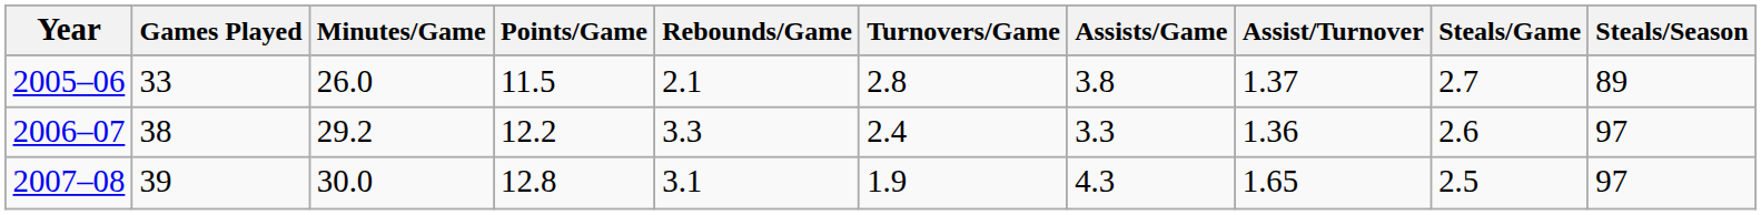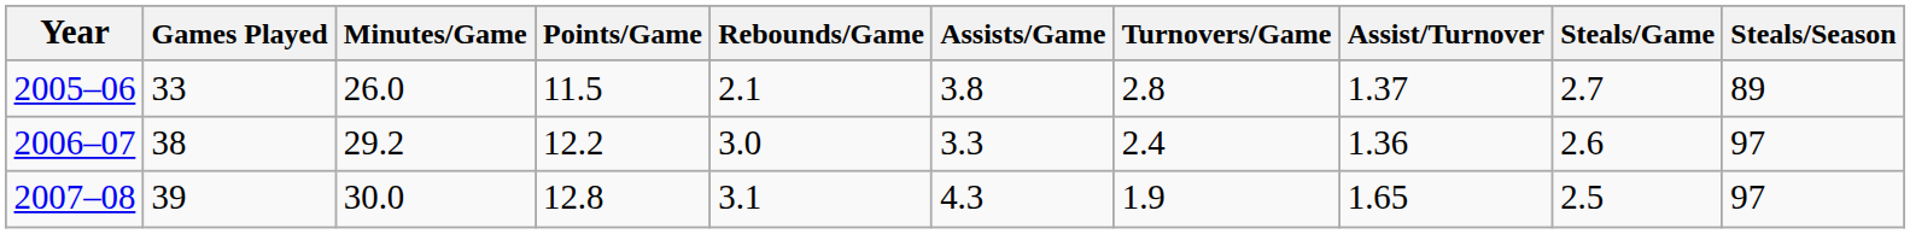columns swapped: Assists/Game <-> Turnovers/Game
2006–07 | Rebounds/Game: 3.3 -> 3.0
